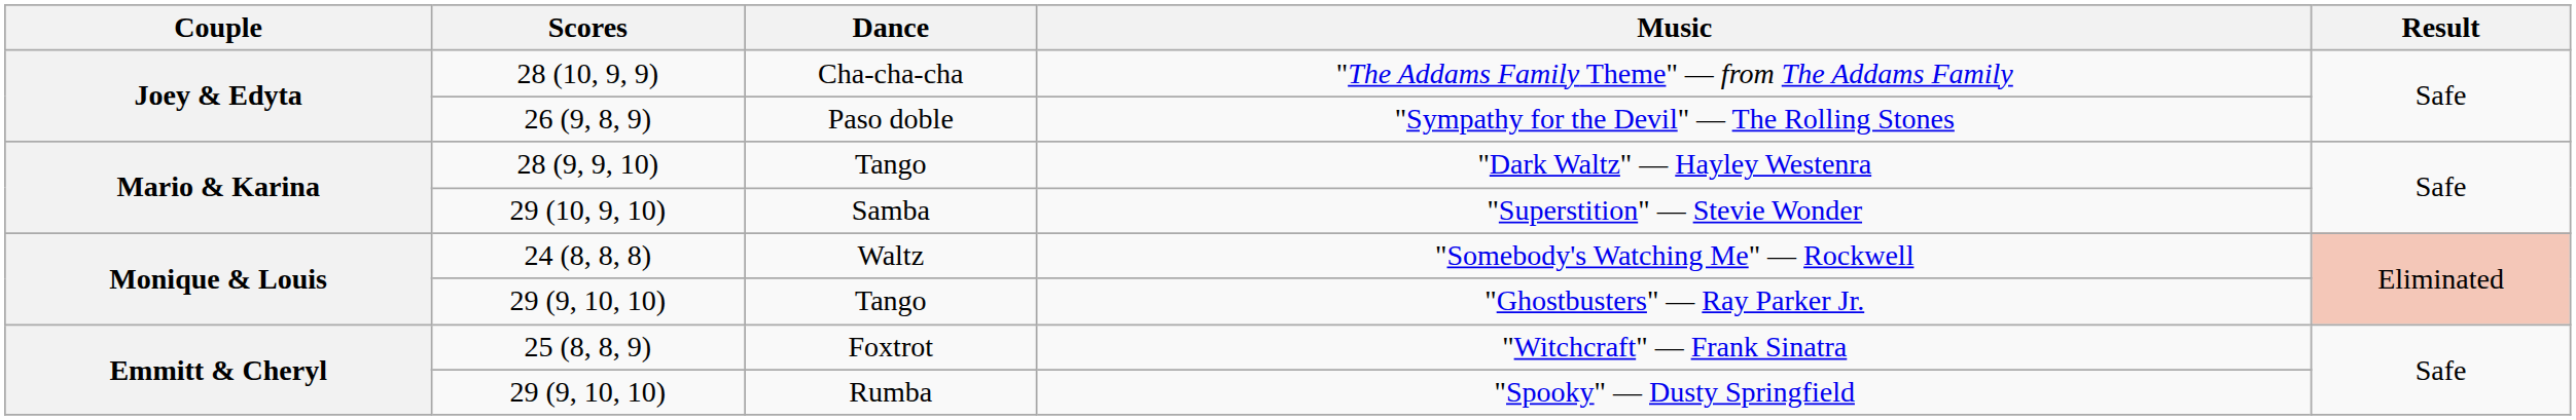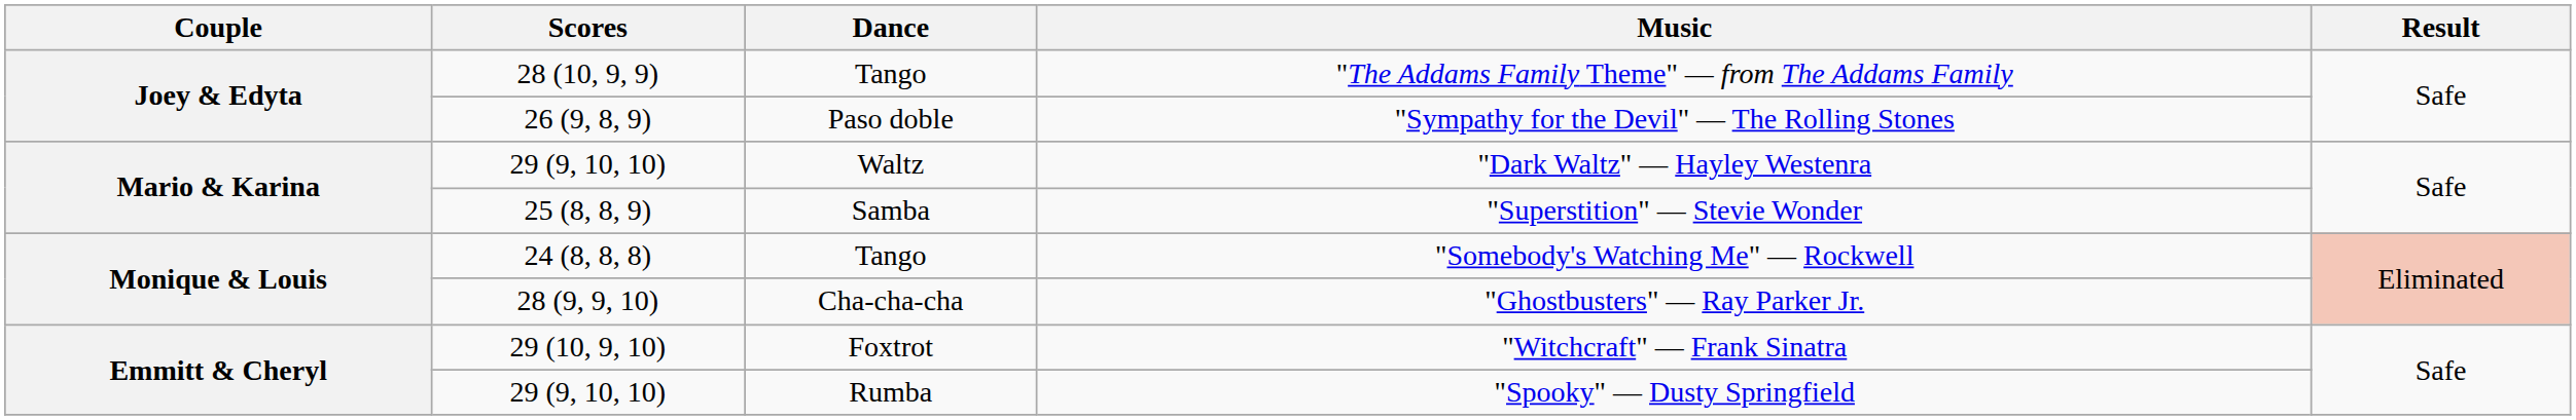"The Addams Family Theme" — from The Addams Family | Dance: Cha-cha-cha -> Tango
"Dark Waltz" — Hayley Westenra | Scores: 28 (9, 9, 10) -> 29 (9, 10, 10)
"Dark Waltz" — Hayley Westenra | Dance: Tango -> Waltz
"Superstition" — Stevie Wonder | Scores: 29 (10, 9, 10) -> 25 (8, 8, 9)
"Somebody's Watching Me" — Rockwell | Dance: Waltz -> Tango
"Ghostbusters" — Ray Parker Jr. | Scores: 29 (9, 10, 10) -> 28 (9, 9, 10)
"Ghostbusters" — Ray Parker Jr. | Dance: Tango -> Cha-cha-cha
"Witchcraft" — Frank Sinatra | Scores: 25 (8, 8, 9) -> 29 (10, 9, 10)
